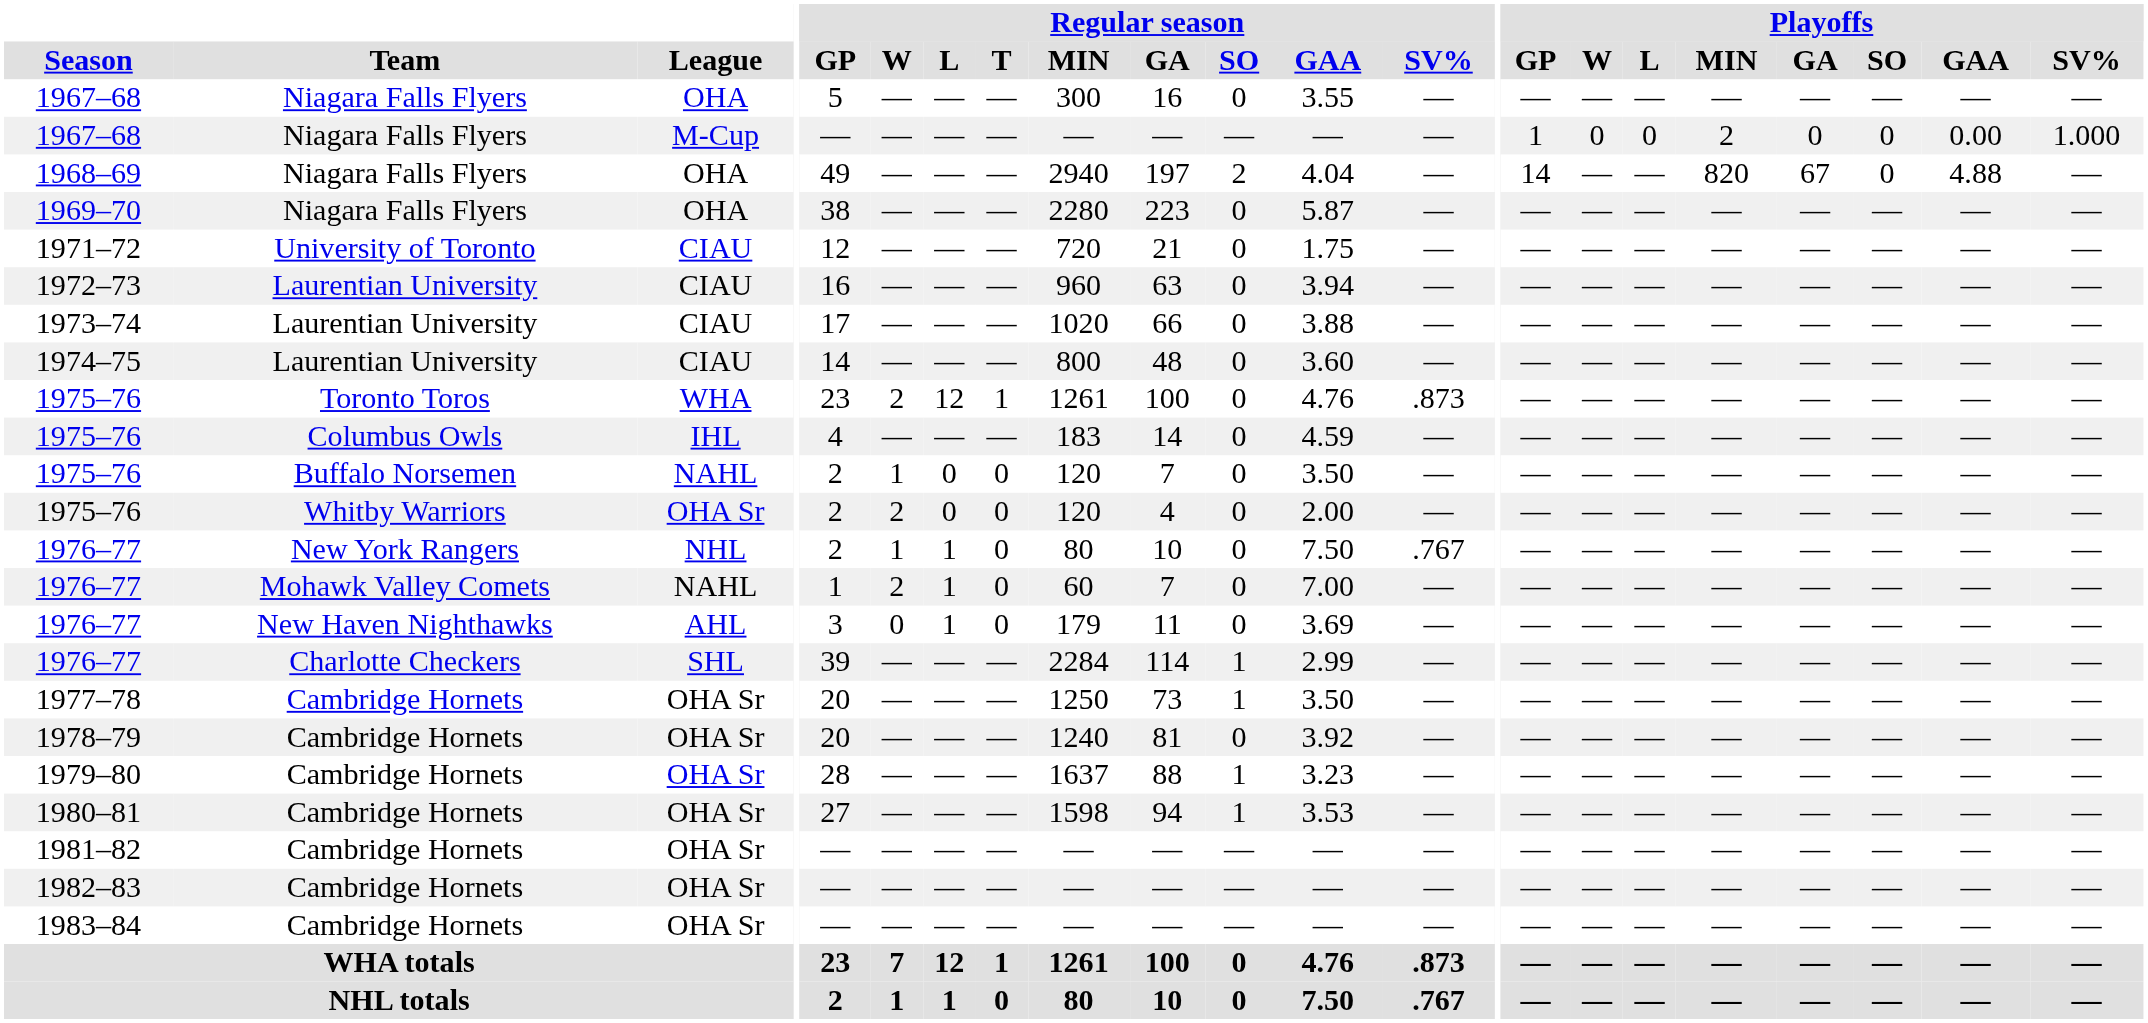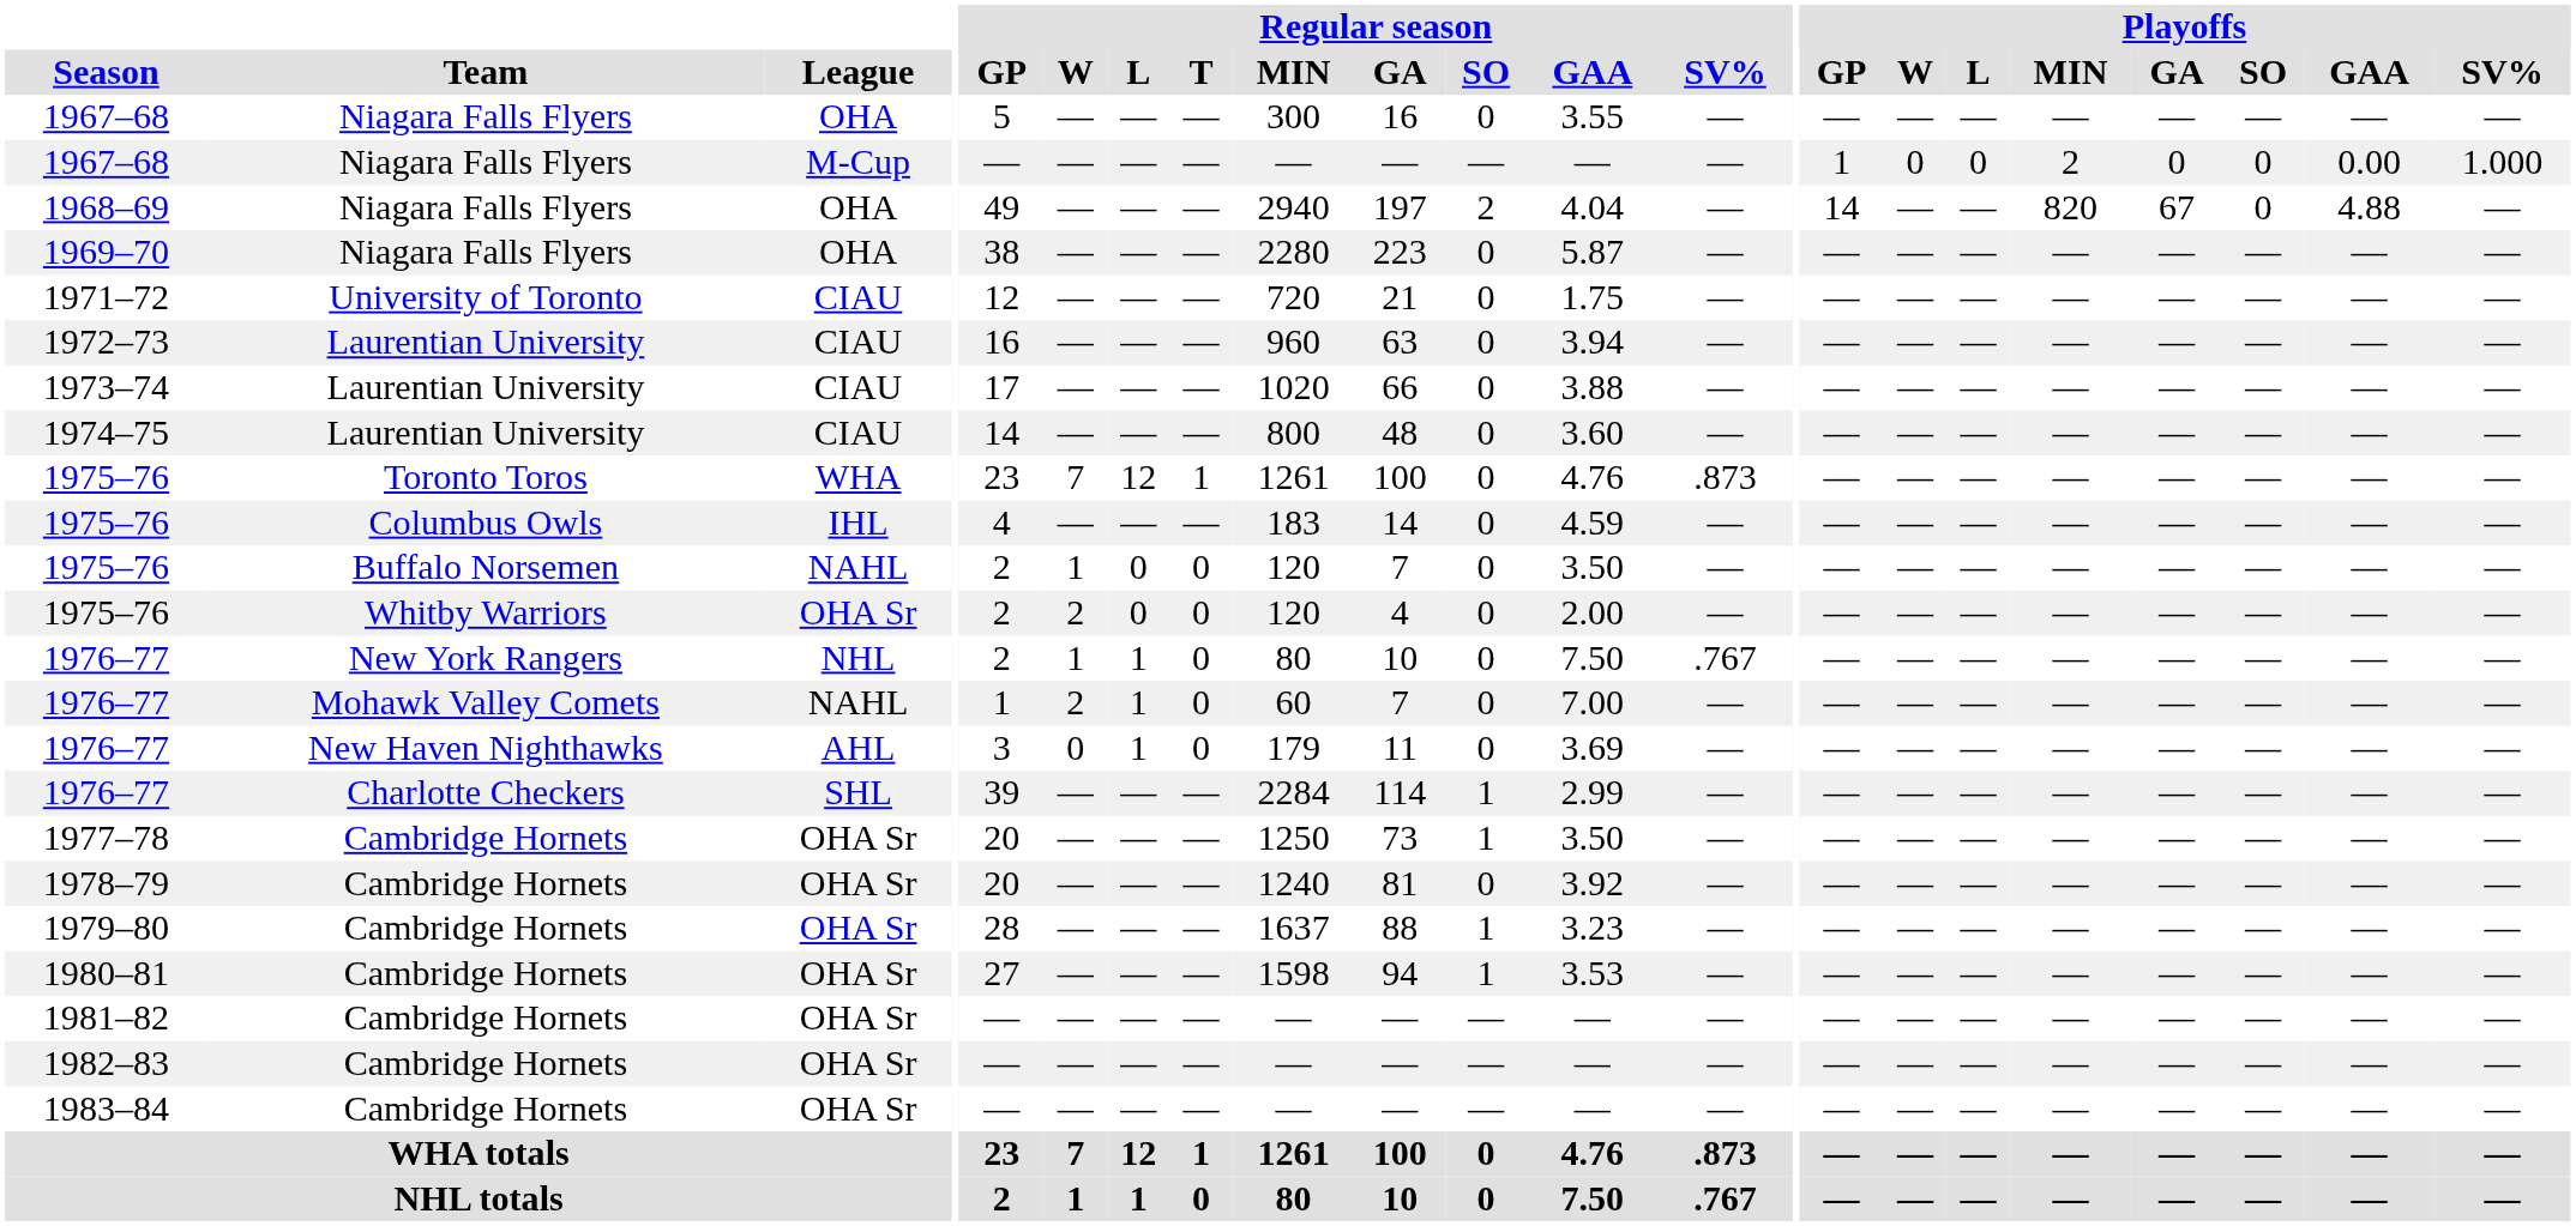1975–76 / WHA | Regular season / W: 2 -> 7
